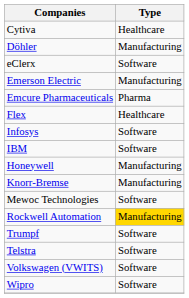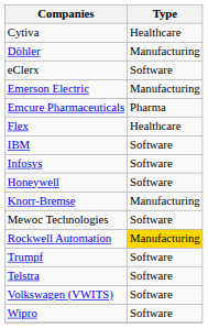rows swapped: IBM <-> Infosys
Honeywell | Type: Manufacturing -> Software
